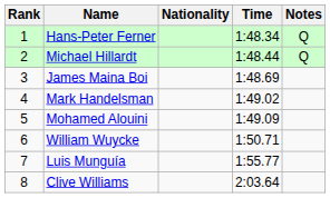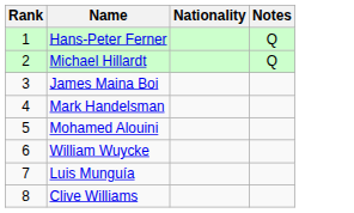- column: Time | 1:48.34 | 1:48.44 | 1:48.69 | 1:49.02 | 1:49.09 | 1:50.71 | 1:55.77 | 2:03.64
